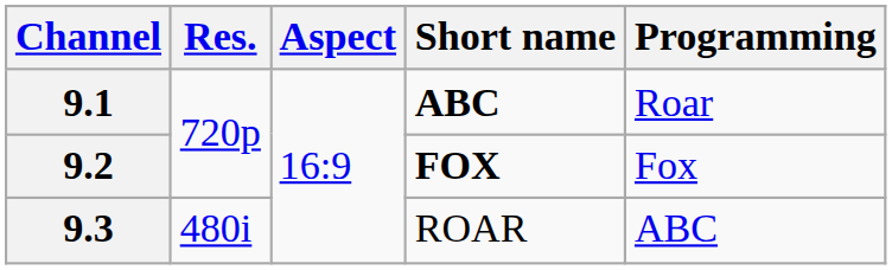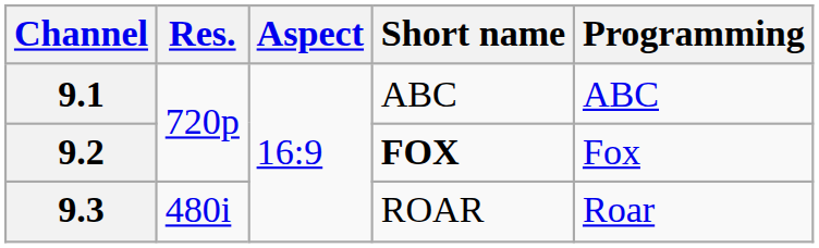9.1 | Short name: bold -> normal
9.1 | Programming: Roar -> ABC
9.3 | Programming: ABC -> Roar
